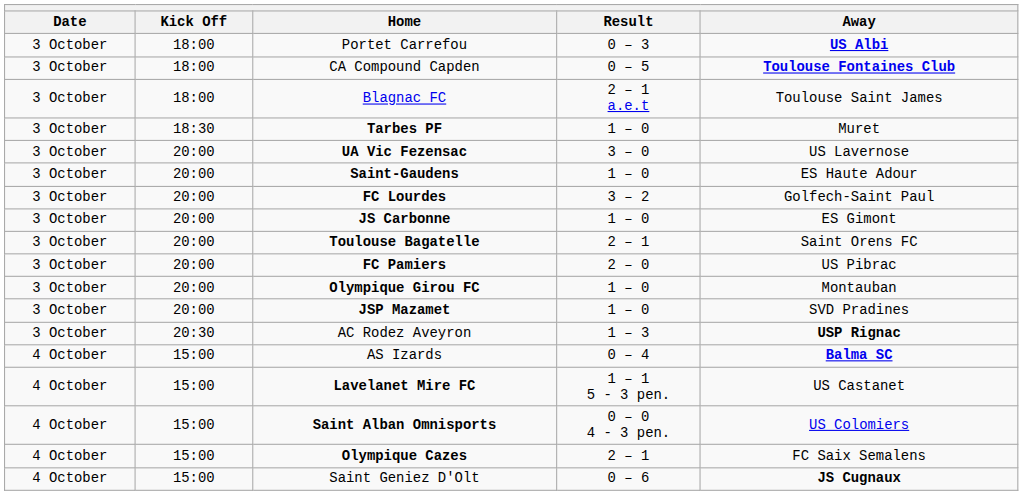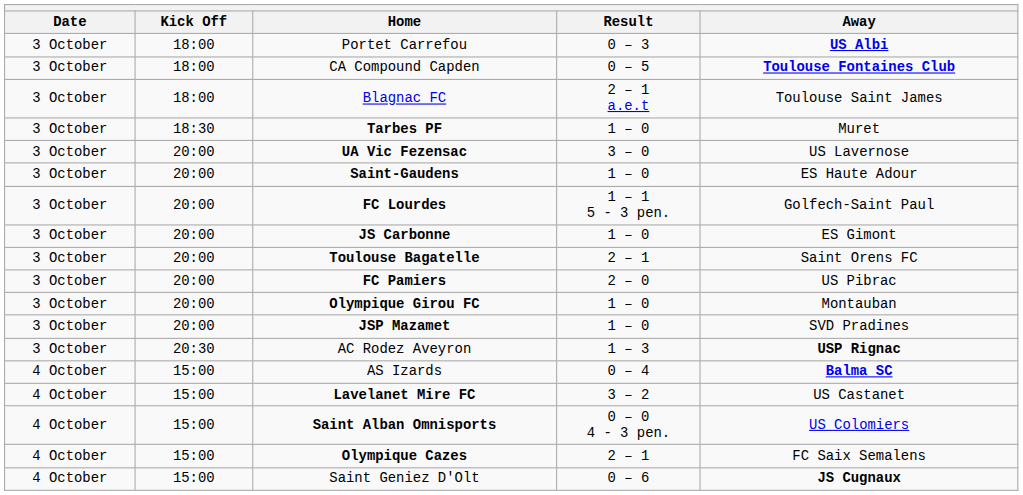FC Lourdes | Result: 3 – 2 -> 1 – 1 5 - 3 pen.
Lavelanet Mire FC | Result: 1 – 1 5 - 3 pen. -> 3 – 2
